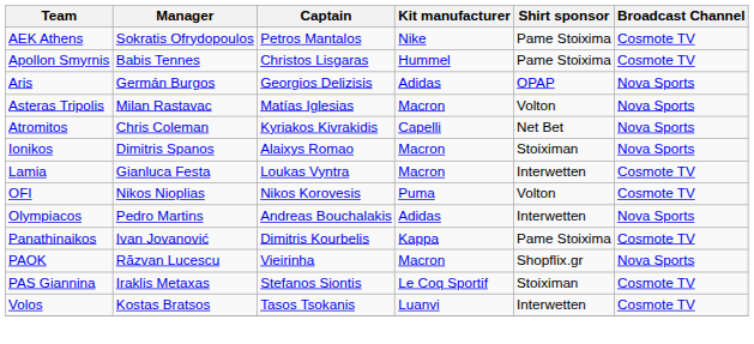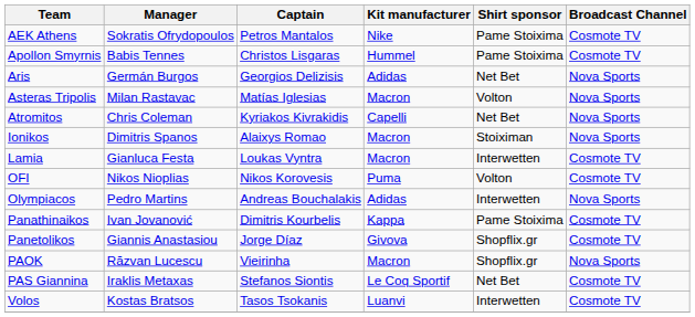Aris | Shirt sponsor: OPAP -> Net Bet
+ row: Panetolikos | Giannis Anastasiou | Jorge Díaz | Givova | Shopflix.gr | Cosmote TV
PAS Giannina | Shirt sponsor: Stoiximan -> Net Bet
